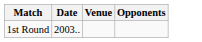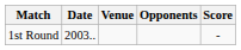+ column: Score | -
